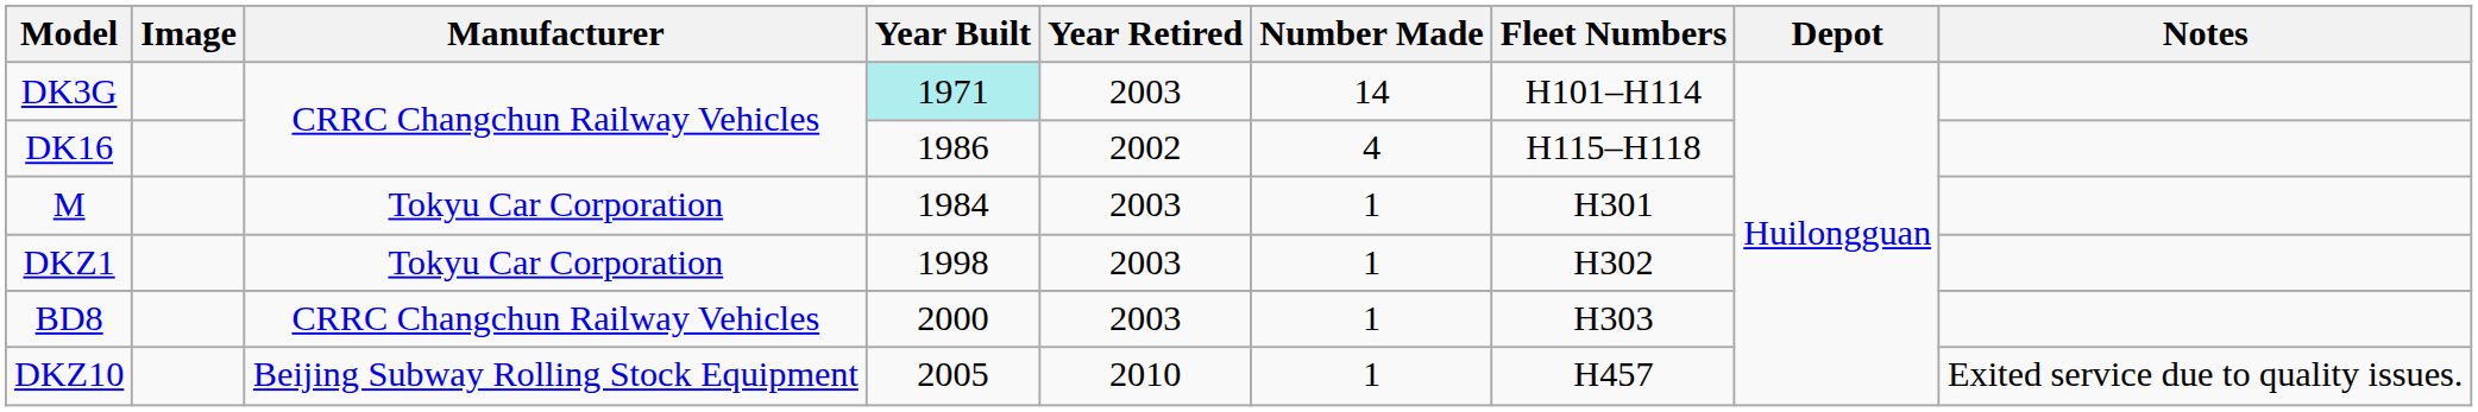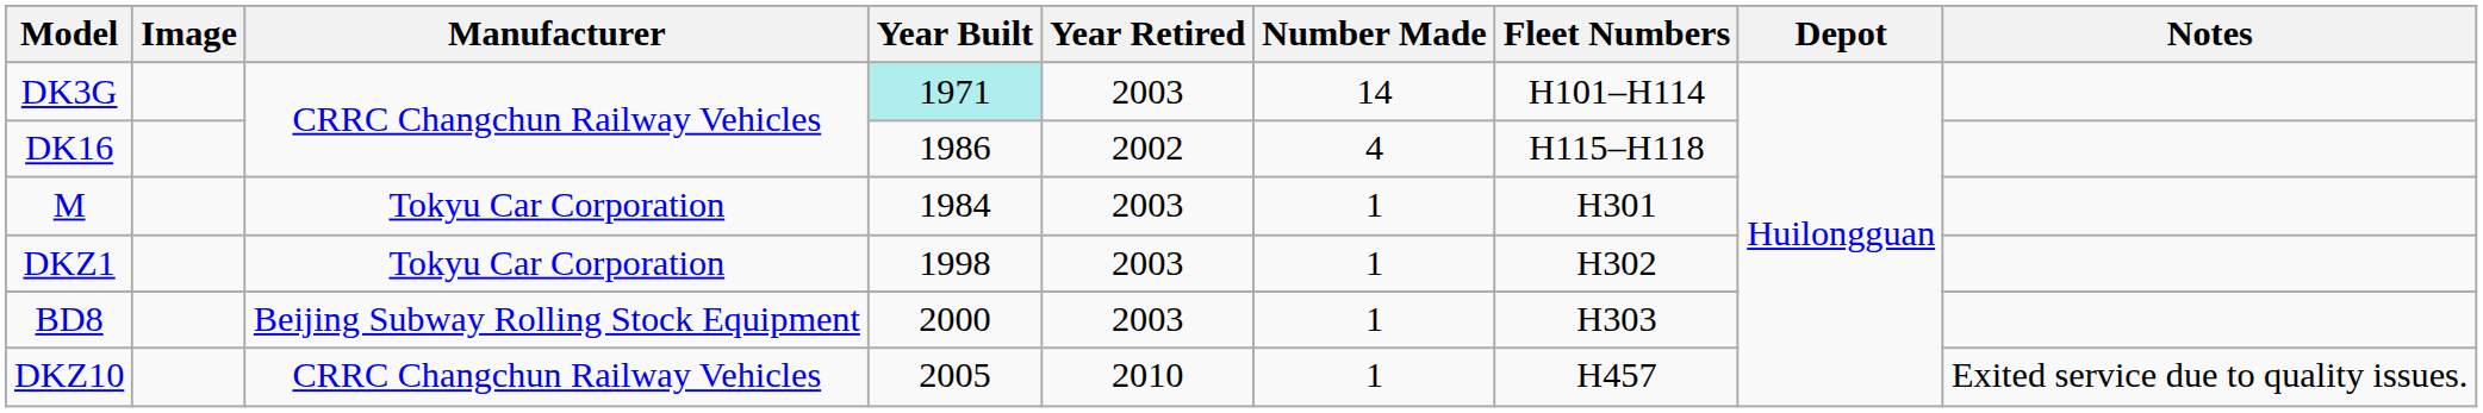BD8 | Manufacturer: CRRC Changchun Railway Vehicles -> Beijing Subway Rolling Stock Equipment
DKZ10 | Manufacturer: Beijing Subway Rolling Stock Equipment -> CRRC Changchun Railway Vehicles
